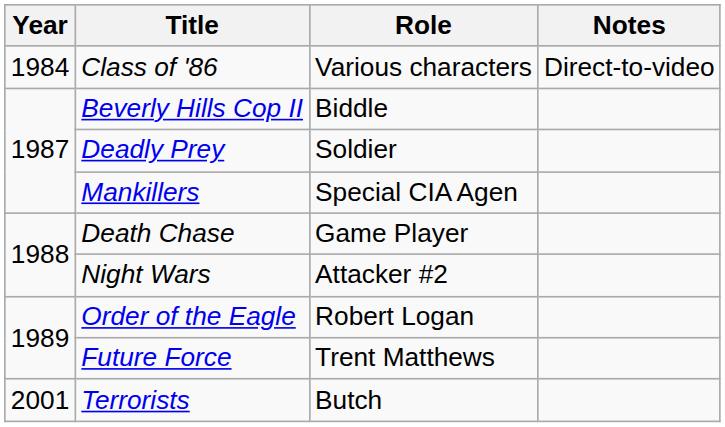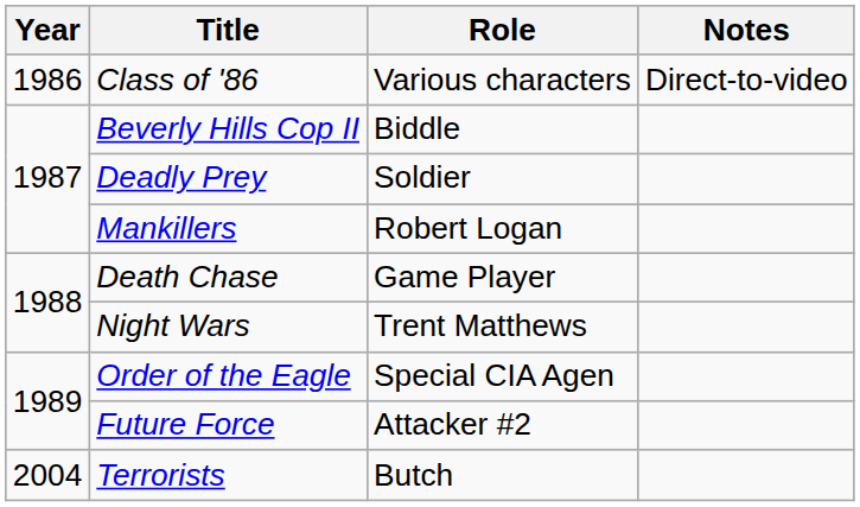Class of '86 | Year: 1984 -> 1986
Mankillers | Role: Special CIA Agen -> Robert Logan
Night Wars | Role: Attacker #2 -> Trent Matthews
Order of the Eagle | Role: Robert Logan -> Special CIA Agen
Future Force | Role: Trent Matthews -> Attacker #2
Terrorists | Year: 2001 -> 2004
